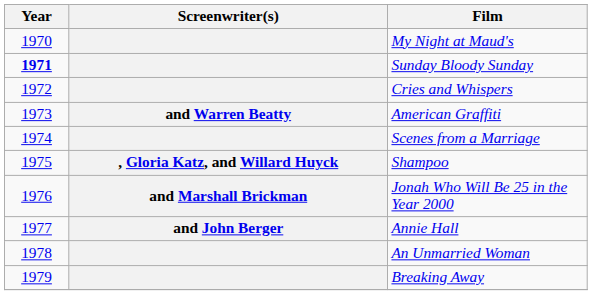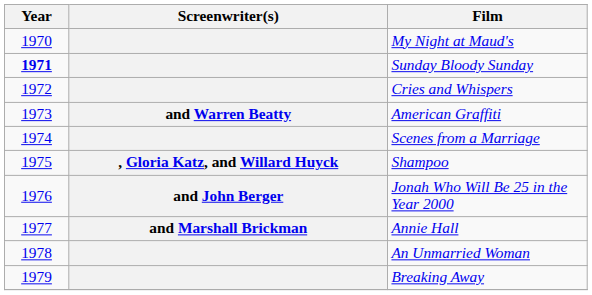Jonah Who Will Be 25 in the Year 2000 | Screenwriter(s): and Marshall Brickman -> and John Berger
Annie Hall | Screenwriter(s): and John Berger -> and Marshall Brickman
